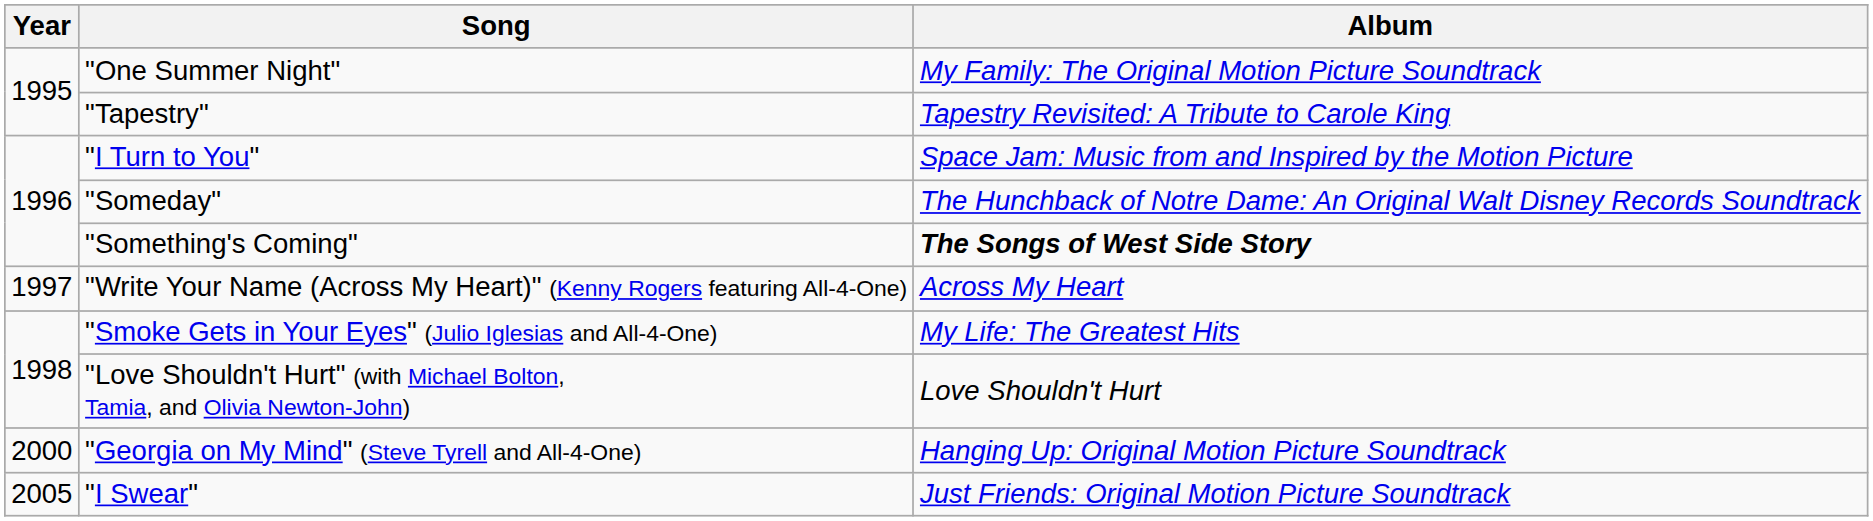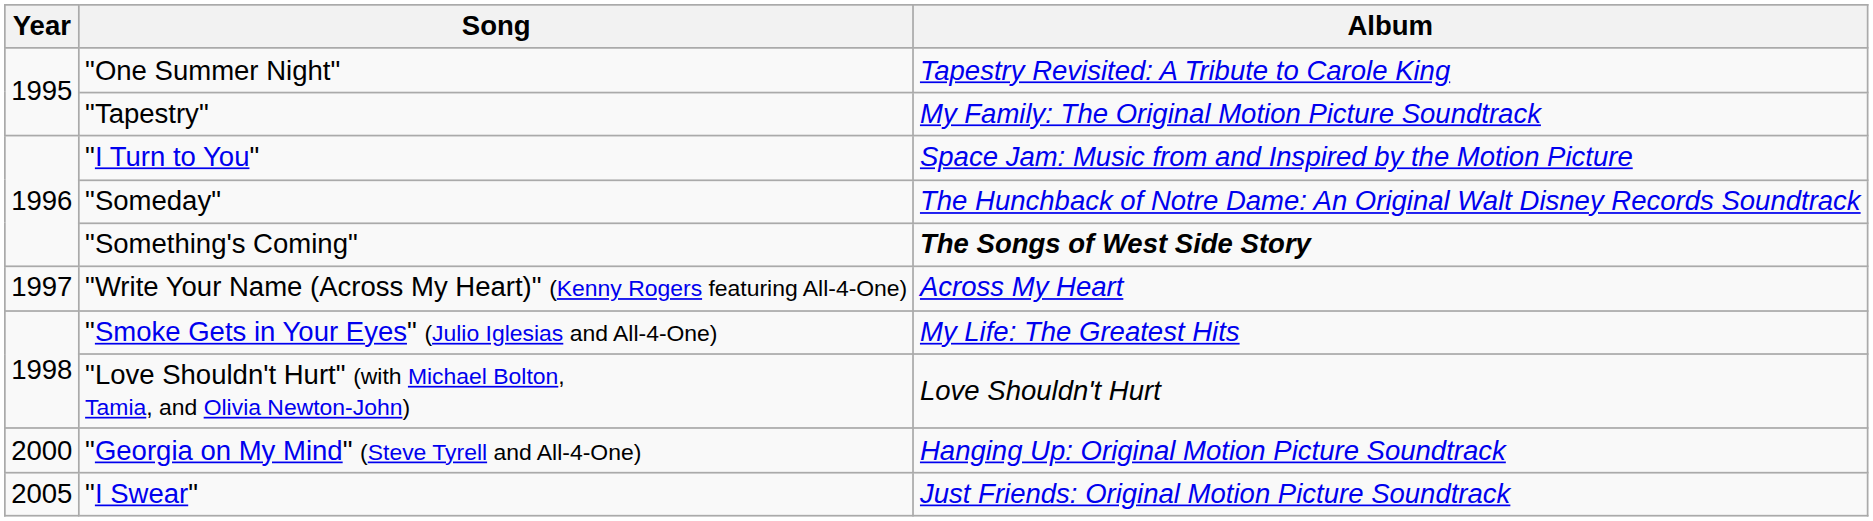"One Summer Night" | Album: My Family: The Original Motion Picture Soundtrack -> Tapestry Revisited: A Tribute to Carole King
"Tapestry" | Album: Tapestry Revisited: A Tribute to Carole King -> My Family: The Original Motion Picture Soundtrack
